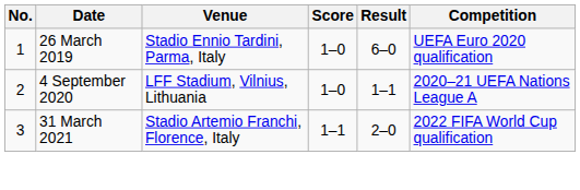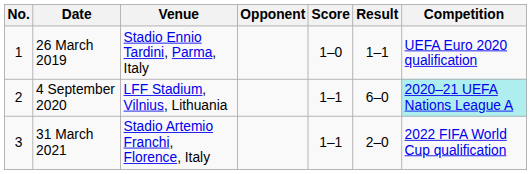+ column: Opponent
26 March 2019 | Result: 6–0 -> 1–1
4 September 2020 | Score: 1–0 -> 1–1
4 September 2020 | Result: 1–1 -> 6–0
4 September 2020 | Competition: no background -> paleturquoise background
